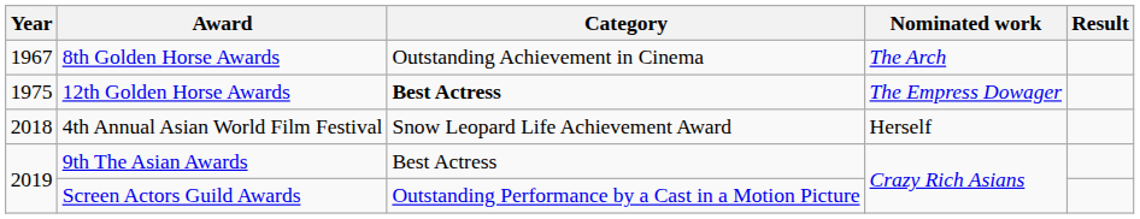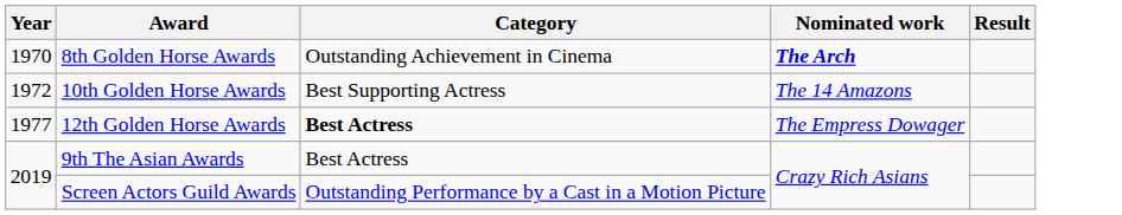8th Golden Horse Awards | Year: 1967 -> 1970
8th Golden Horse Awards | Nominated work: normal -> bold
+ row: 1972 | 10th Golden Horse Awards | Best Supporting Actress | The 14 Amazons
12th Golden Horse Awards | Year: 1975 -> 1977
- row: 2018 | 4th Annual Asian World Film Festival | Snow Leopard Life Achievement Award | Herself
